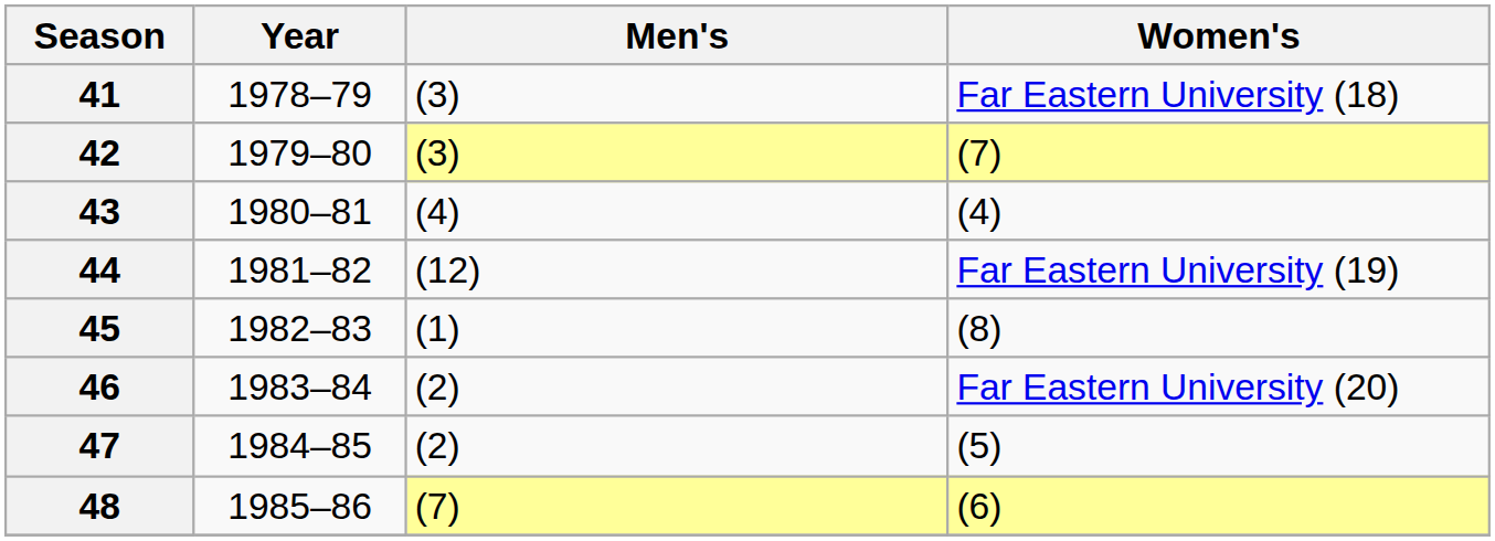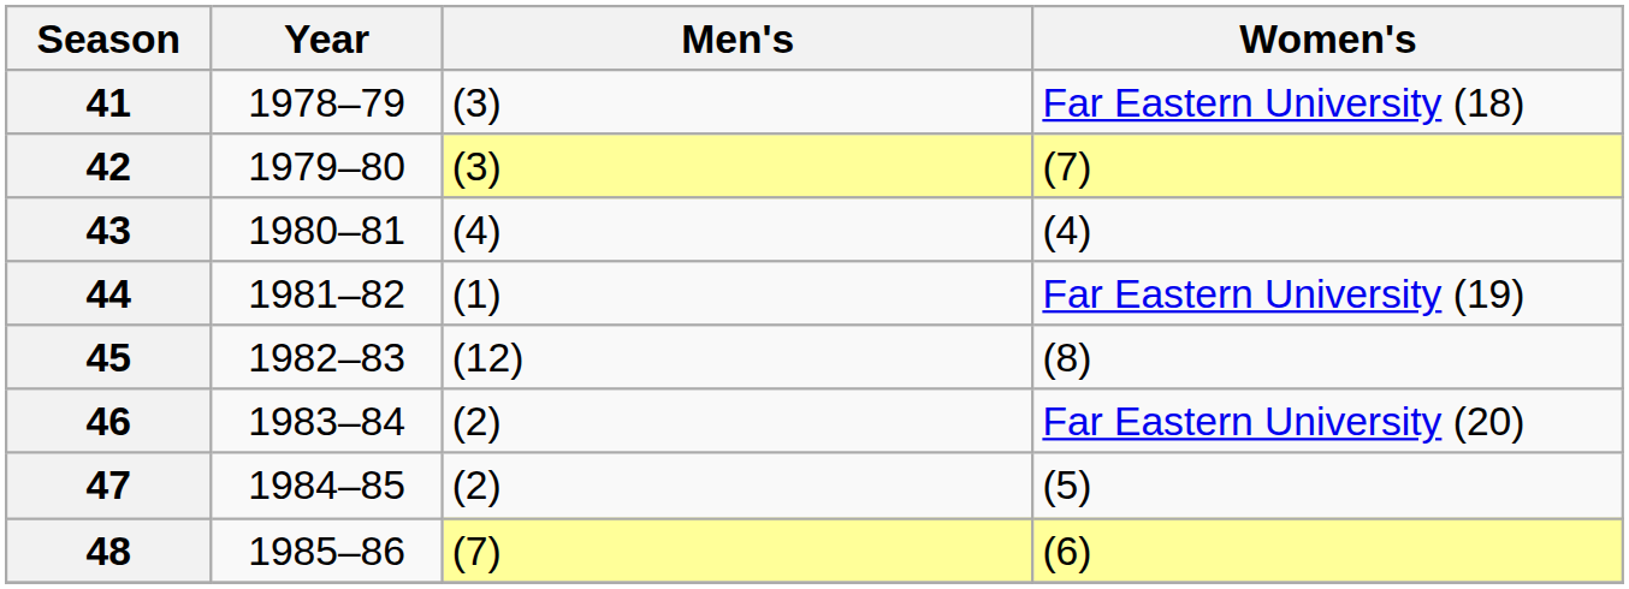44 | Men's: (12) -> (1)
45 | Men's: (1) -> (12)
